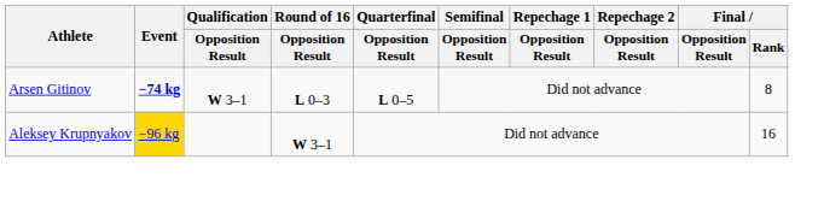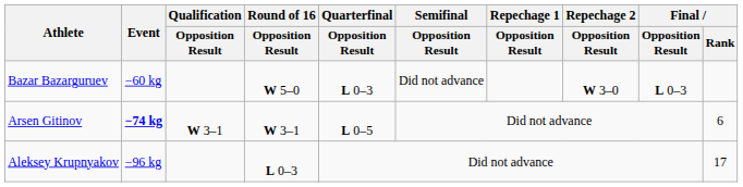+ row: Bazar Bazarguruev | −60 kg | W 5–0 | L 0–3 | Did not advance | W 3–0 | L 0–3
Arsen Gitinov | Round of 16 / Opposition Result: L 0–3 -> W 3–1
Arsen Gitinov | Final / Rank: 8 -> 6
Aleksey Krupnyakov | Event: gold background -> no background
Aleksey Krupnyakov | Round of 16 / Opposition Result: W 3–1 -> L 0–3
Aleksey Krupnyakov | Final / Rank: 16 -> 17
